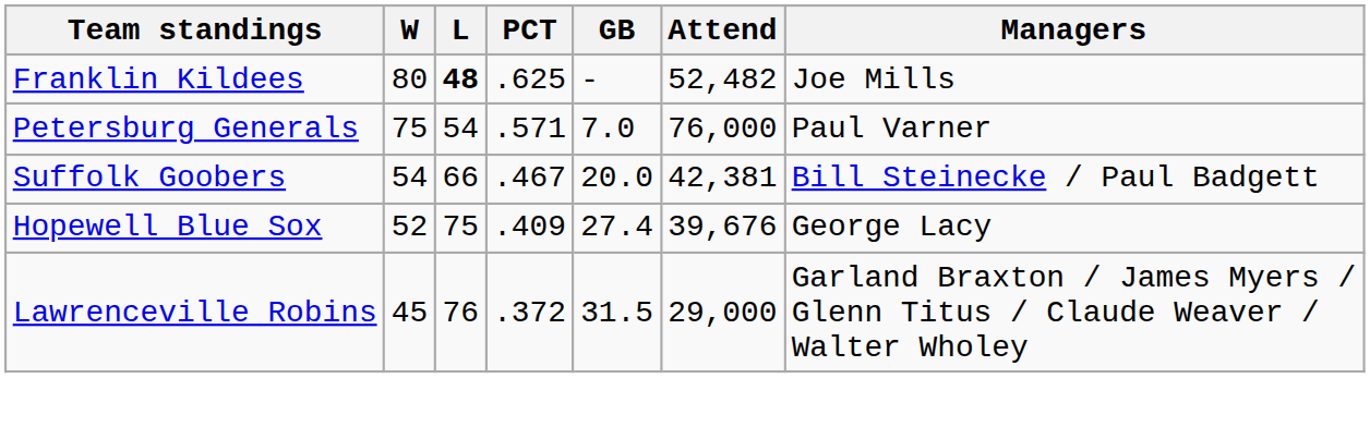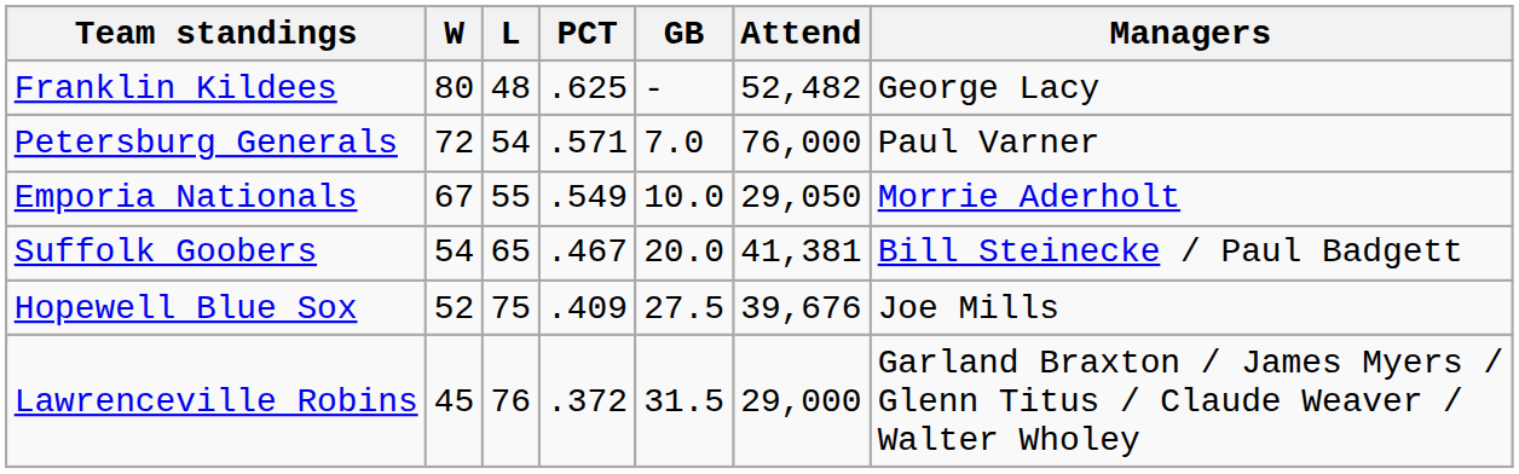Franklin Kildees | L: bold -> normal
Franklin Kildees | Managers: Joe Mills -> George Lacy
Petersburg Generals | W: 75 -> 72
+ row: Emporia Nationals | 67 | 55 | .549 | 10.0 | 29,050 | Morrie Aderholt
Suffolk Goobers | L: 66 -> 65
Suffolk Goobers | Attend: 42,381 -> 41,381
Hopewell Blue Sox | GB: 27.4 -> 27.5
Hopewell Blue Sox | Managers: George Lacy -> Joe Mills
